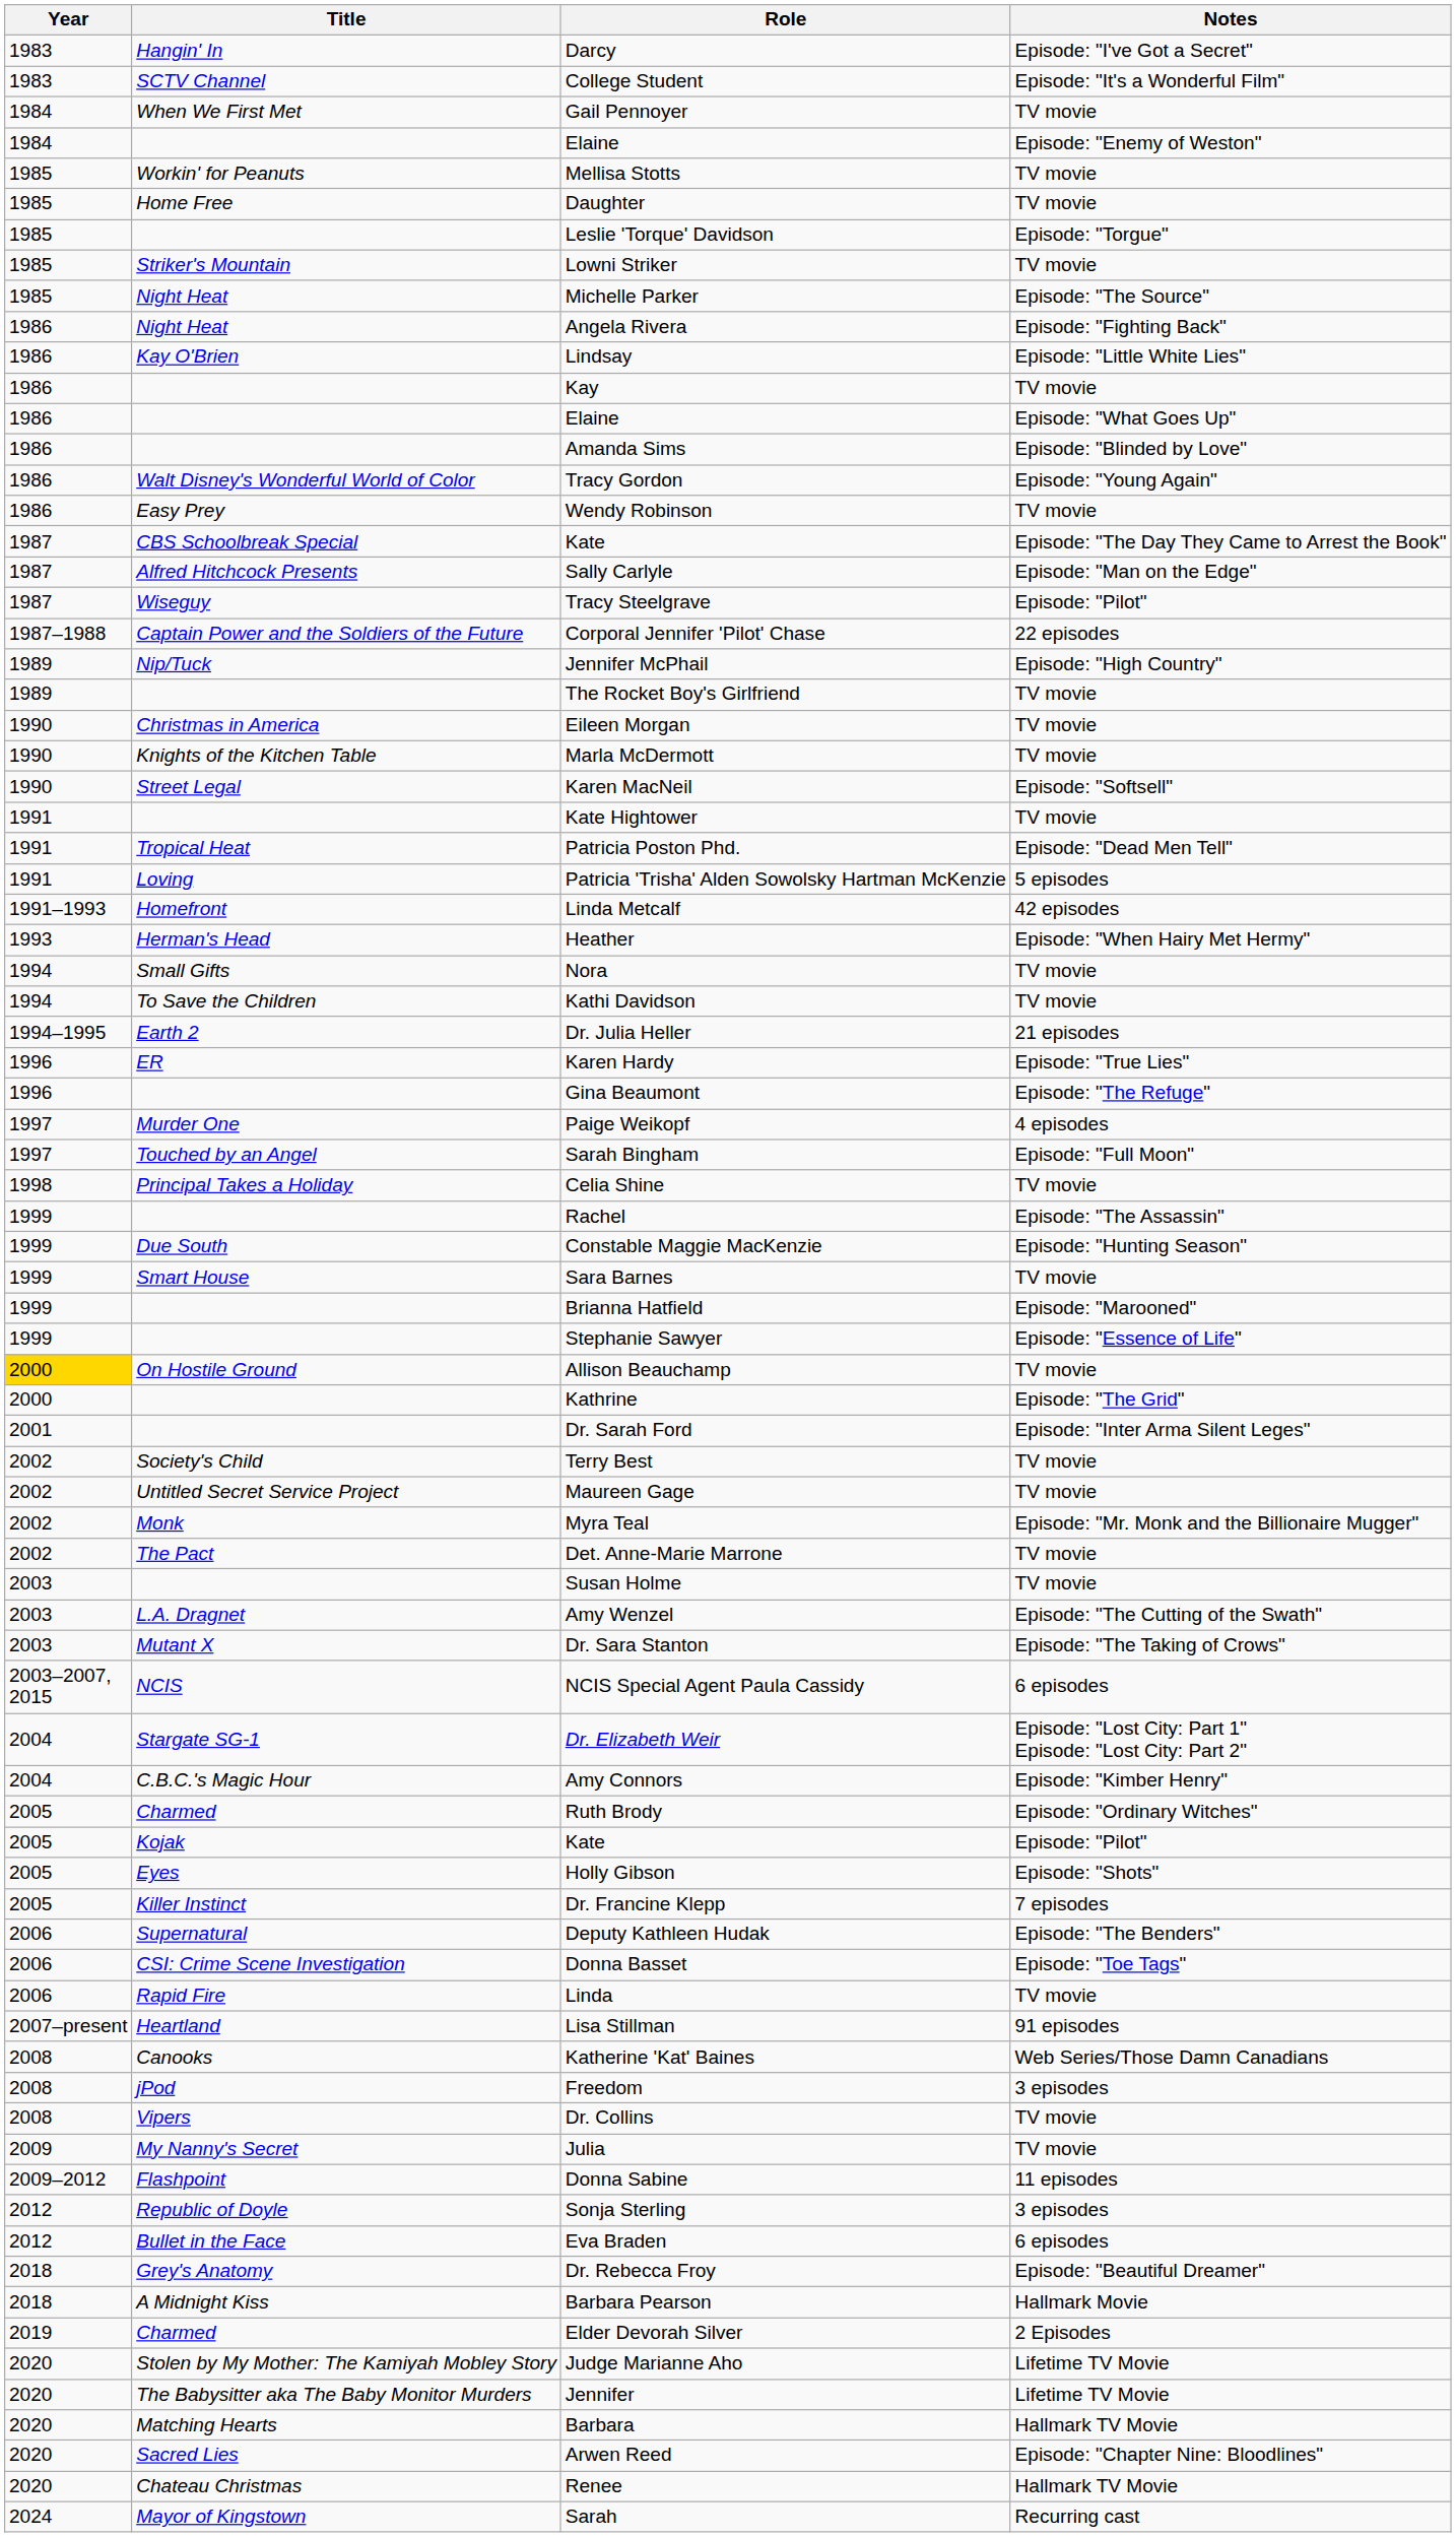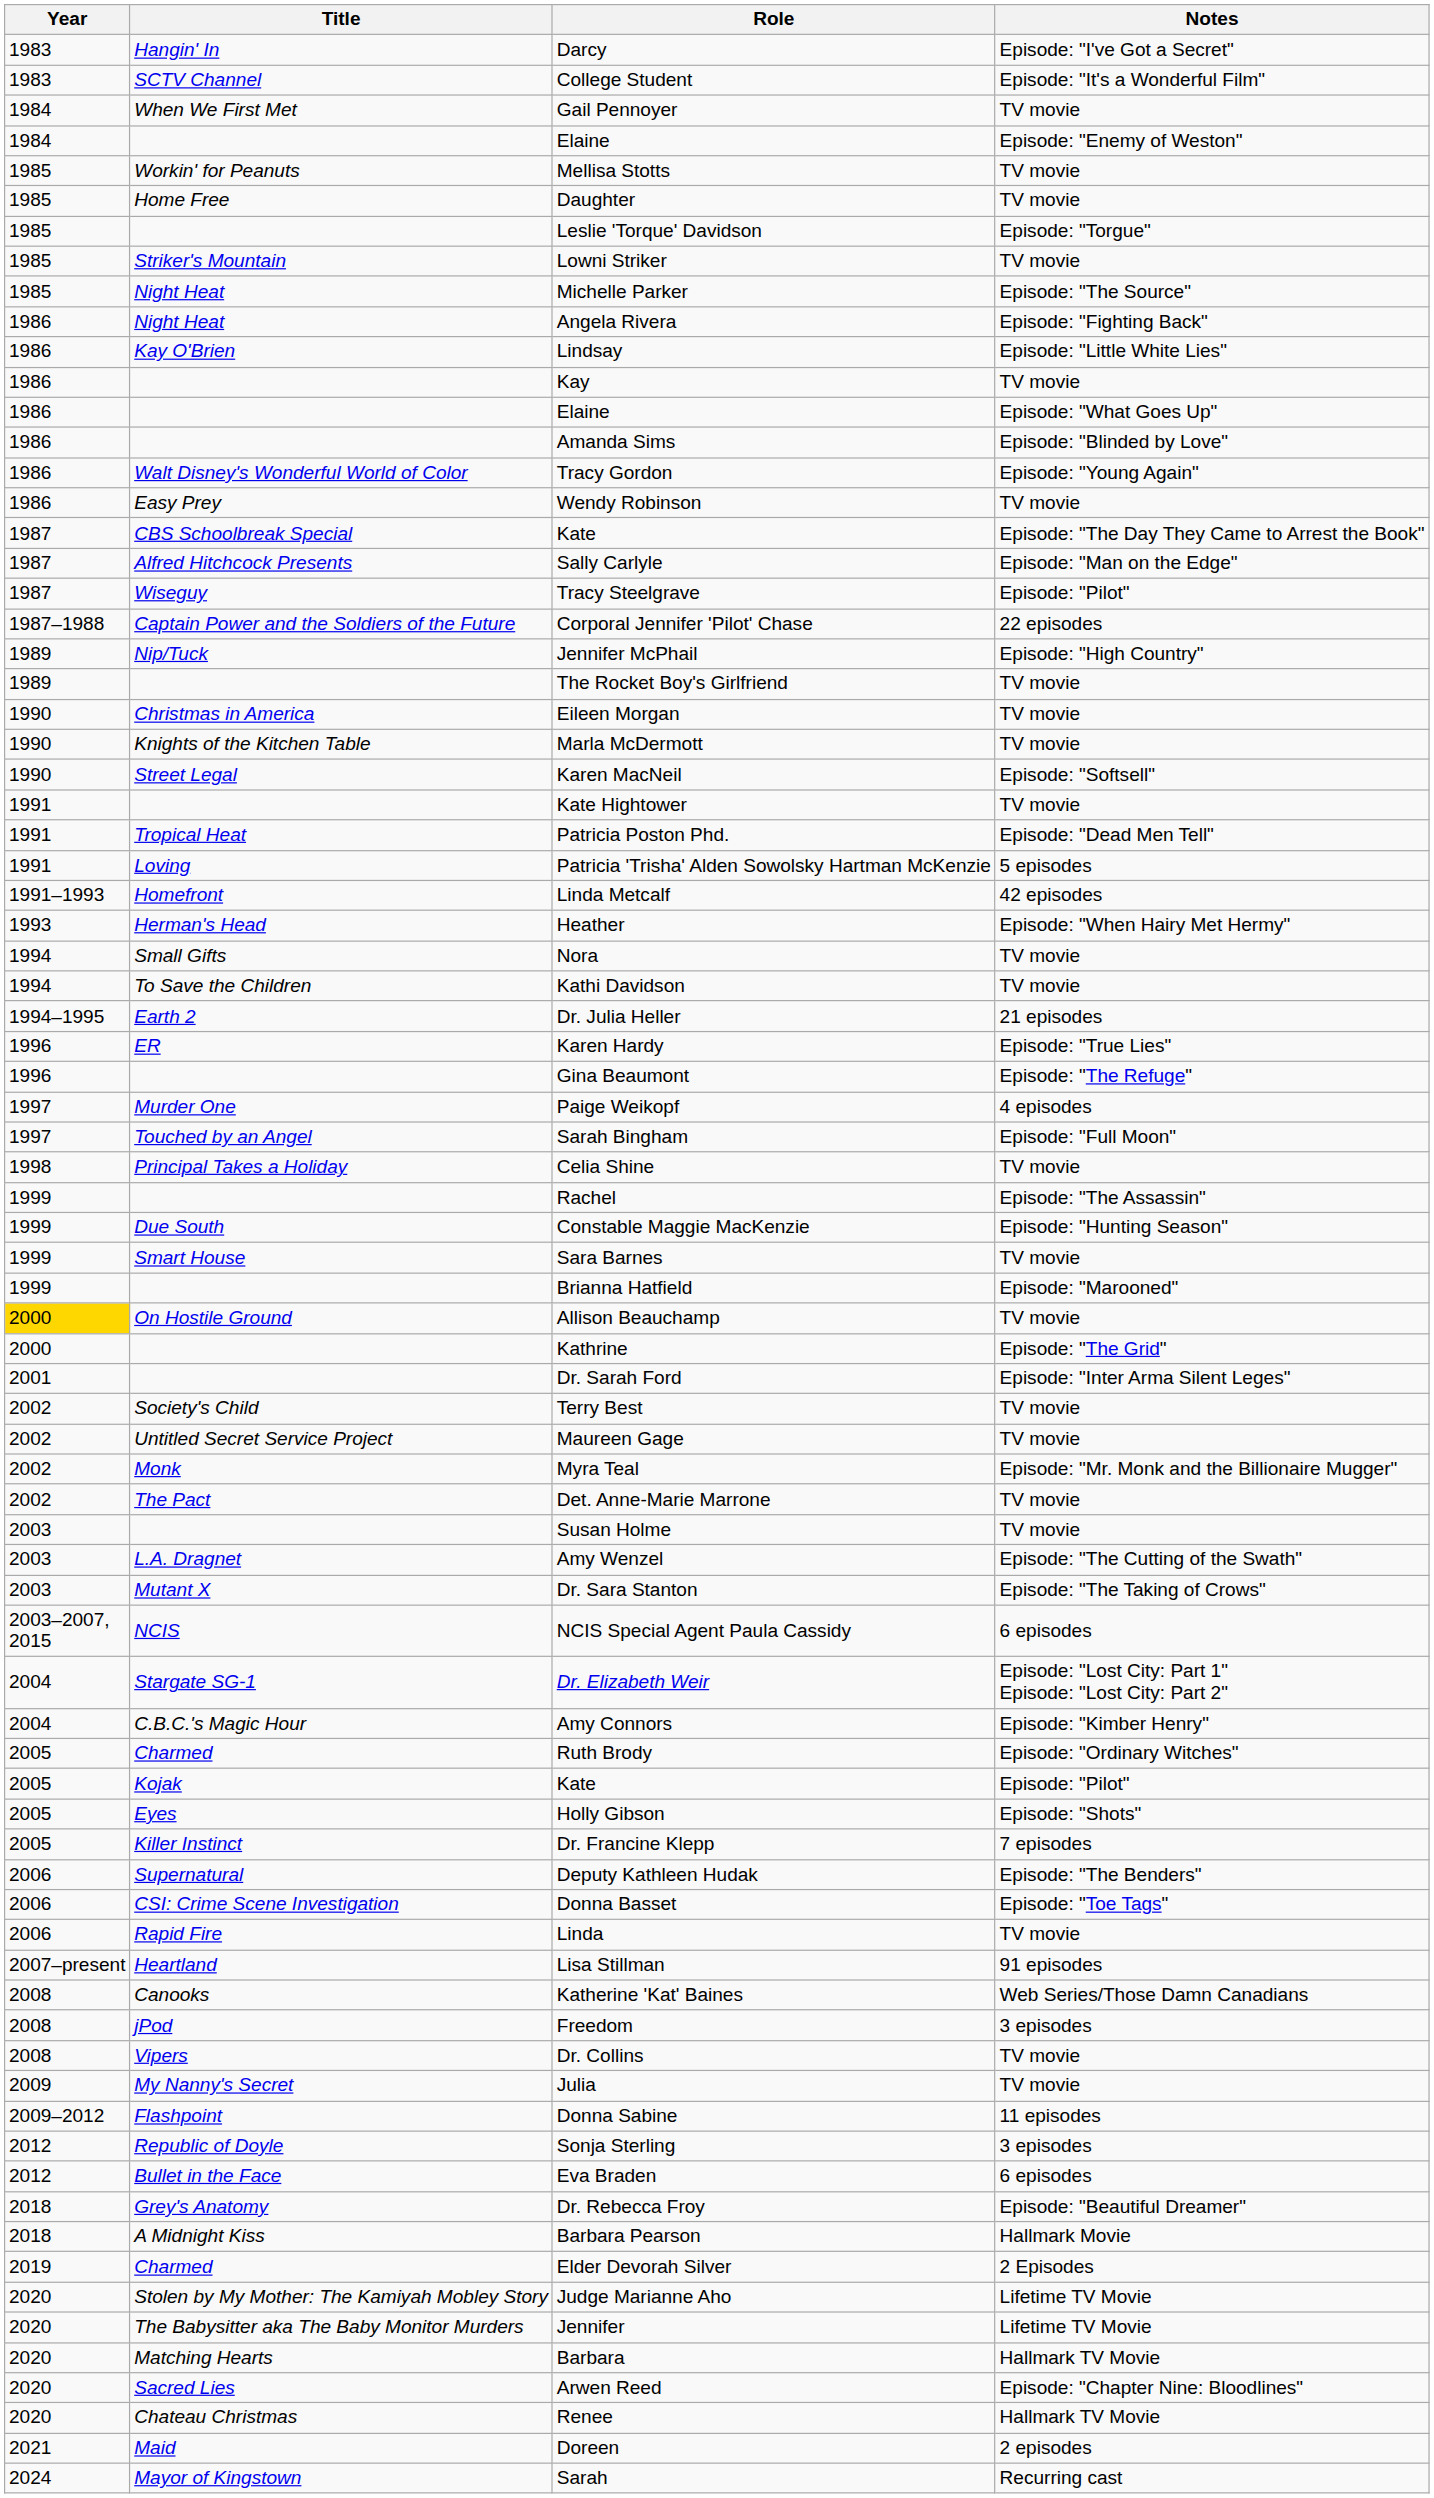- row: 1999 | Stephanie Sawyer | Episode: "Essence of Life"
+ row: 2021 | Maid | Doreen | 2 episodes
